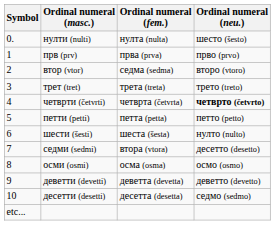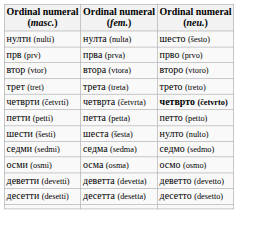- column: Symbol | 0. | 1 | 2 | 3 | 4 | 5 | 6 | 7 | 8 | 9 | 10 | etc...
втор (vtor) | Ordinal numeral (fem.): седма (sedma) -> втора (vtora)
седми (sedmi) | Ordinal numeral (fem.): втора (vtora) -> седма (sedma)
седми (sedmi) | Ordinal numeral (neu.): десетто (desetto) -> седмо (sedmo)
десетти (desetti) | Ordinal numeral (neu.): седмо (sedmo) -> десетто (desetto)
